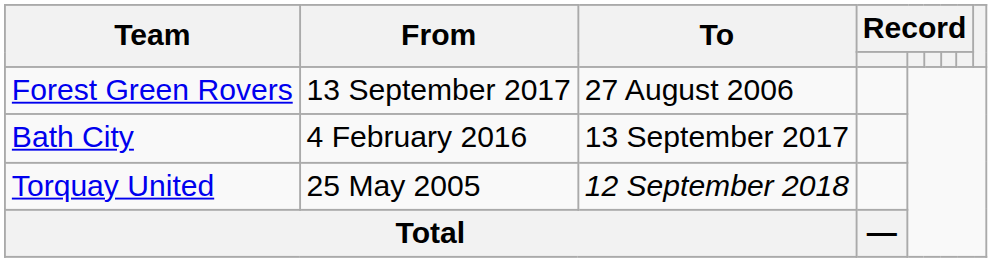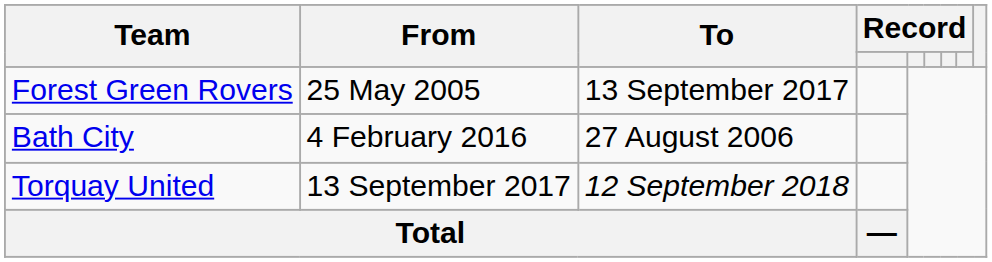Forest Green Rovers | From: 13 September 2017 -> 25 May 2005
Forest Green Rovers | To: 27 August 2006 -> 13 September 2017
Bath City | To: 13 September 2017 -> 27 August 2006
Torquay United | From: 25 May 2005 -> 13 September 2017
